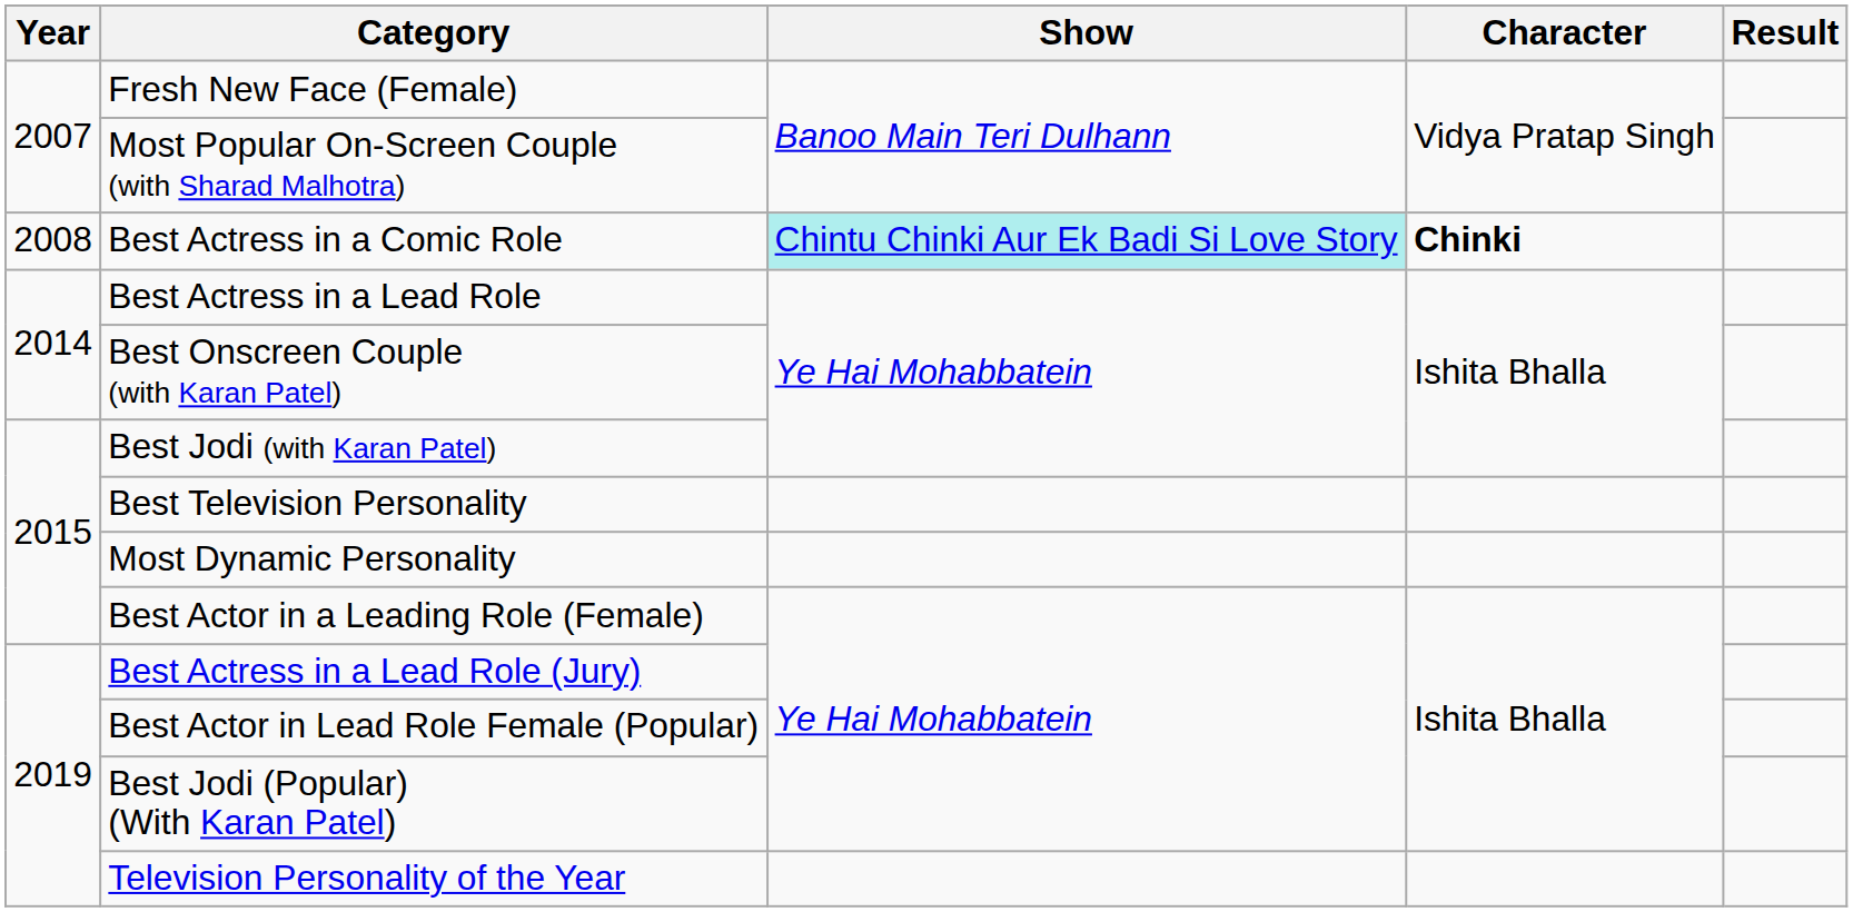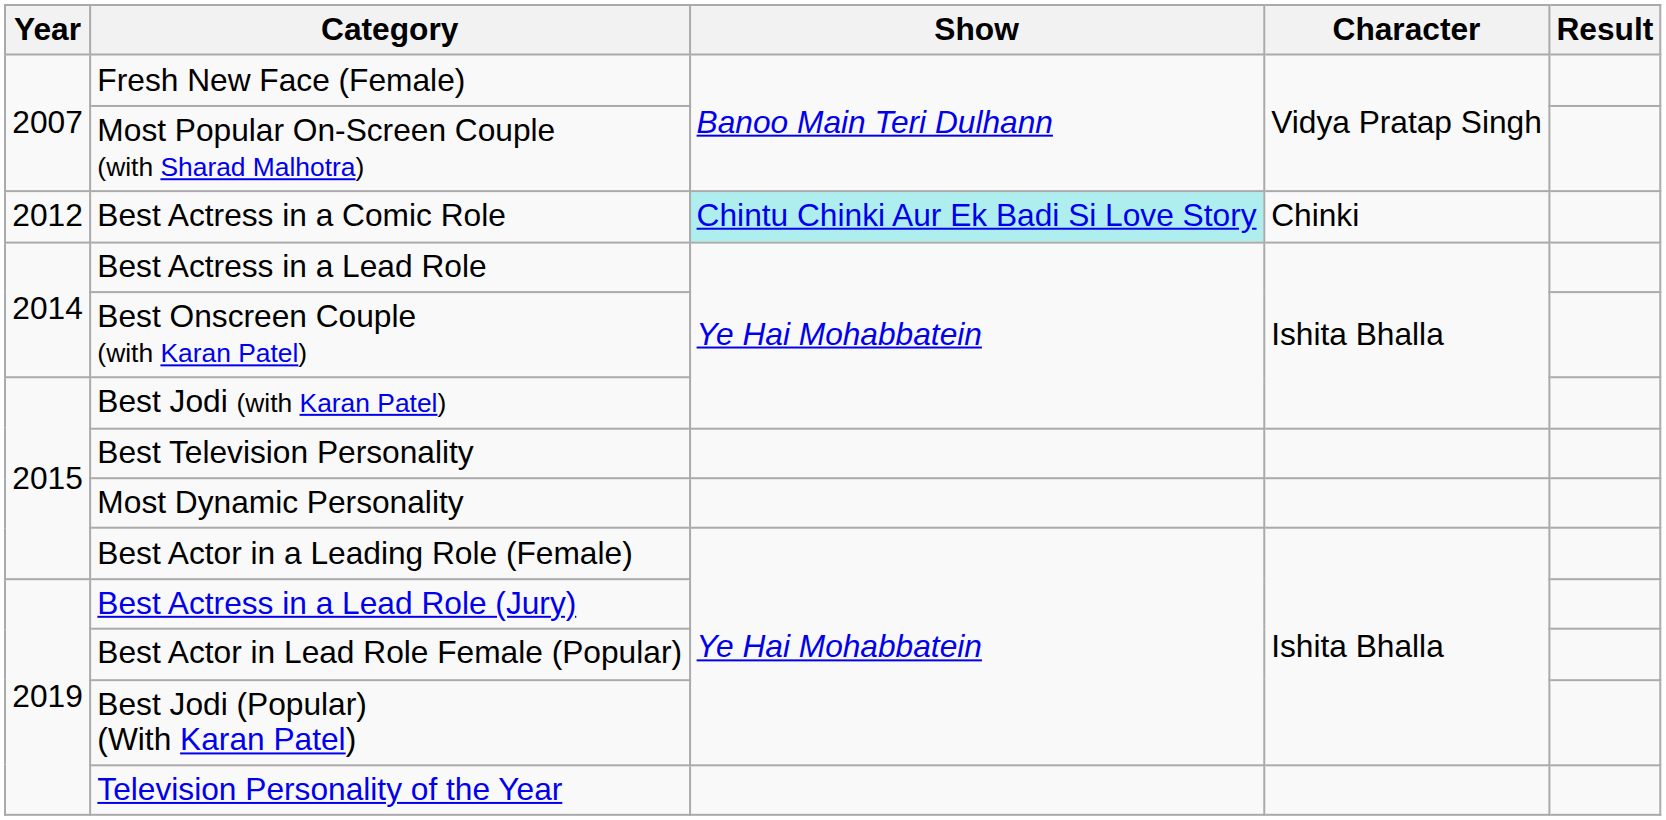Best Actress in a Comic Role | Year: 2008 -> 2012
Best Actress in a Comic Role | Character: bold -> normal
